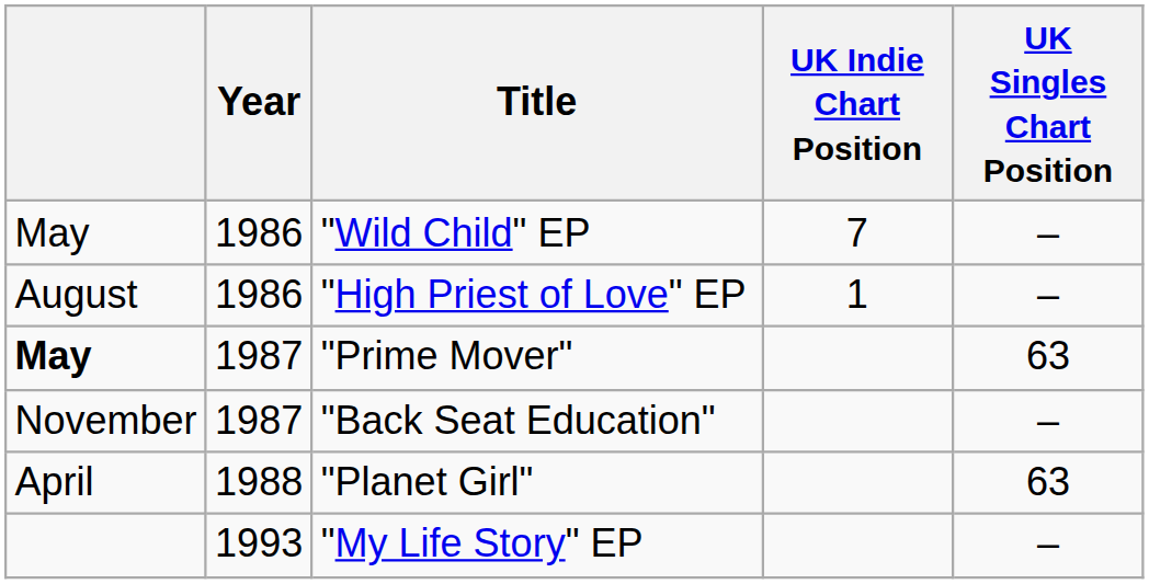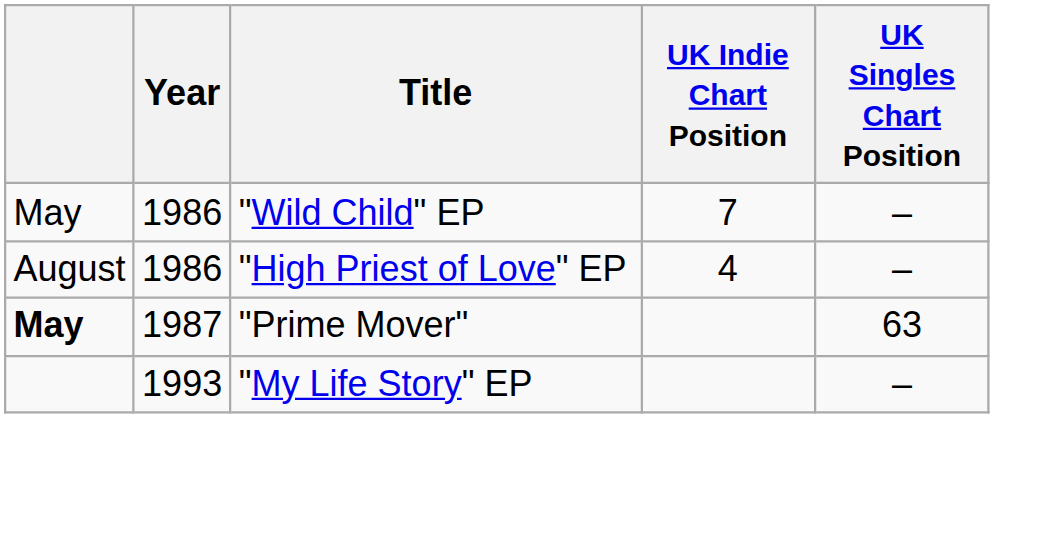"High Priest of Love" EP | UK Indie Chart Position: 1 -> 4
- row: November | 1987 | "Back Seat Education" | –
- row: April | 1988 | "Planet Girl" | 63
